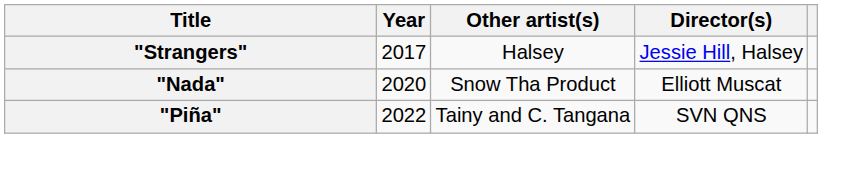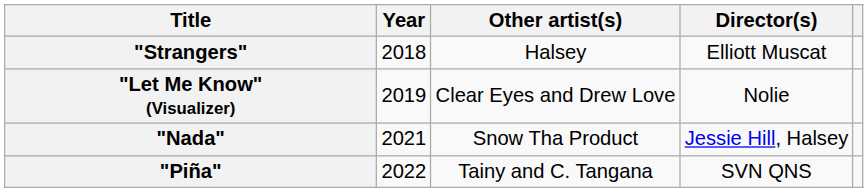"Strangers" | Year: 2017 -> 2018
"Strangers" | Director(s): Jessie Hill, Halsey -> Elliott Muscat
+ row: "Let Me Know" (Visualizer) | 2019 | Clear Eyes and Drew Love | Nolie
"Nada" | Year: 2020 -> 2021
"Nada" | Director(s): Elliott Muscat -> Jessie Hill, Halsey
